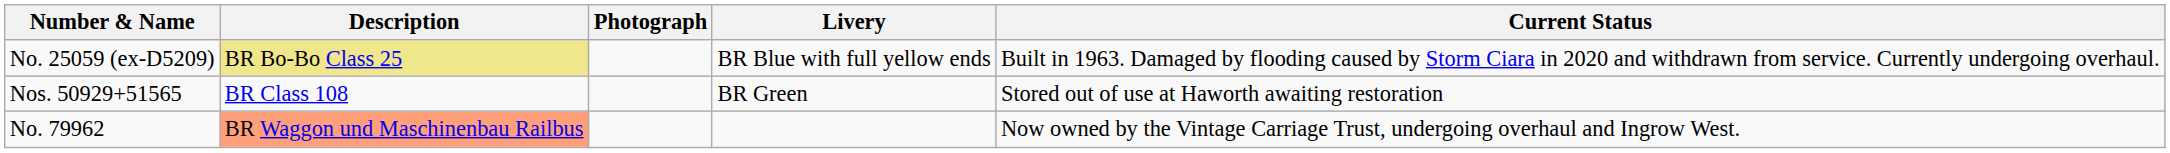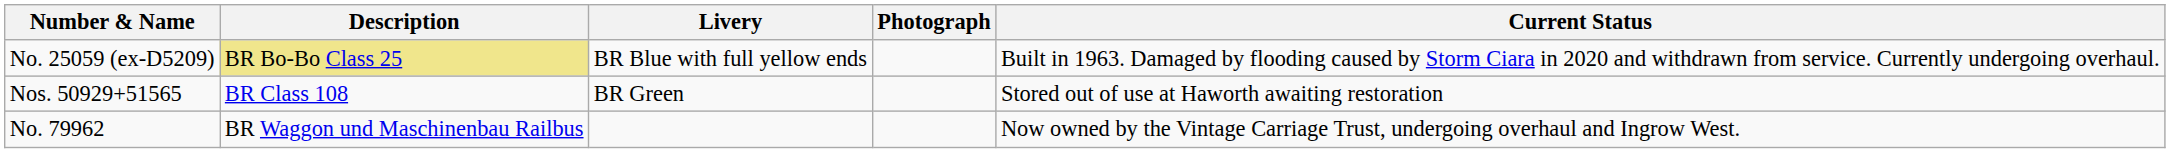columns swapped: Photograph <-> Livery
No. 79962 | Description: lightsalmon background -> no background
